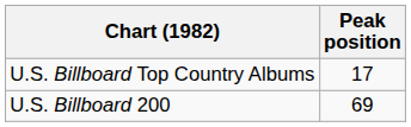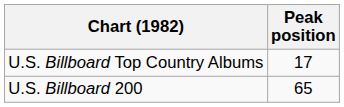U.S. Billboard 200 | Peak position: 69 -> 65
